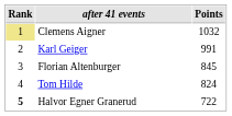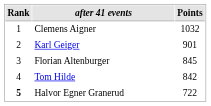Clemens Aigner | Rank: khaki background -> no background
Karl Geiger | Points: 991 -> 901
Tom Hilde | Points: 824 -> 842
